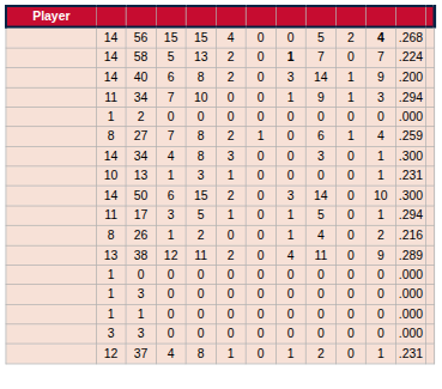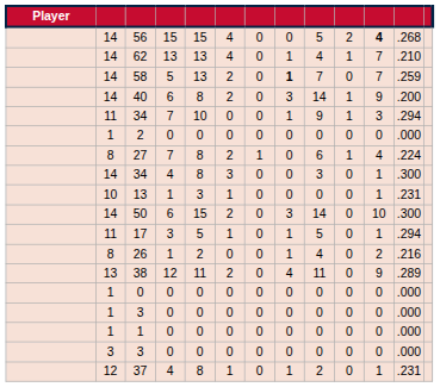+ row: 14 | 62 | 13 | 13 | 4 | 0 | 1 | 4 | 1 | 7 | .210
58 | column 12: .224 -> .259
27 | column 12: .259 -> .224
